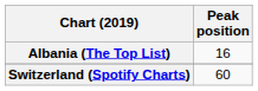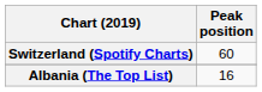rows swapped: Albania (The Top List) <-> Switzerland (Spotify Charts)
